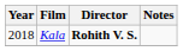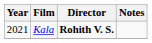Kala | Year: 2018 -> 2021
